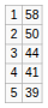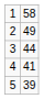2 | column 2: 50 -> 49
